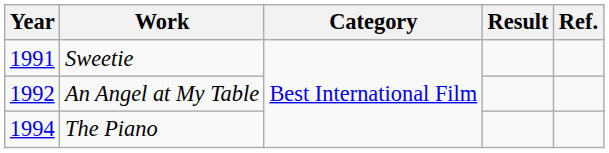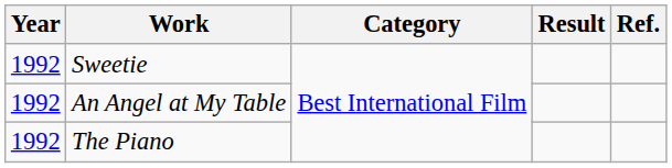Sweetie | Year: 1991 -> 1992
The Piano | Year: 1994 -> 1992
